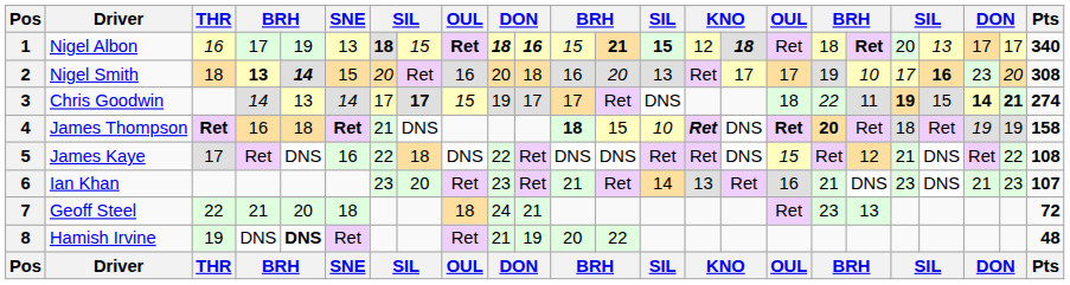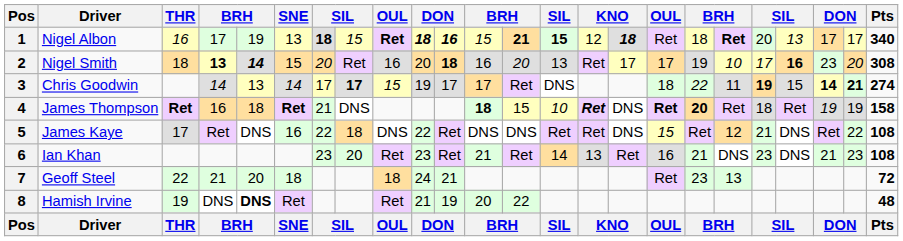2 | column 11: normal -> bold
6 | Pts: 107 -> 108
